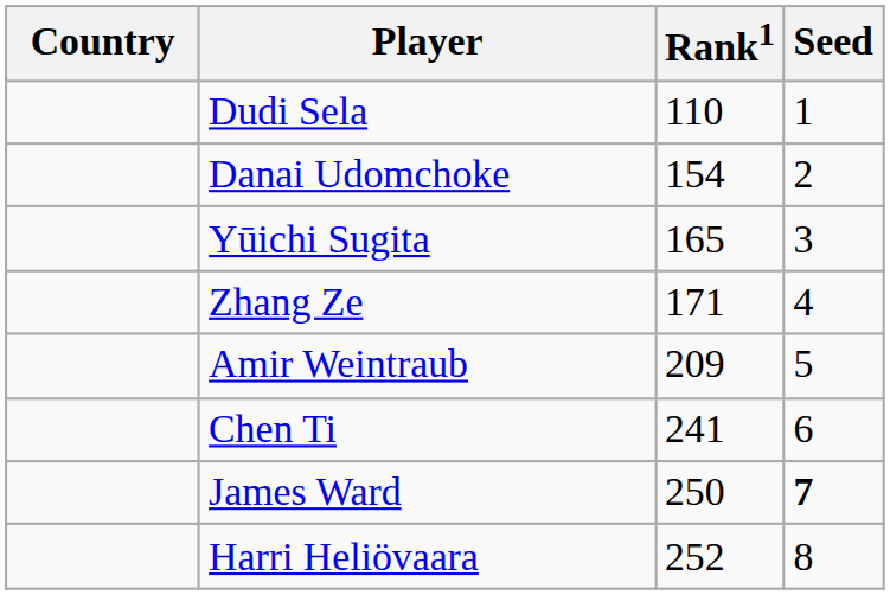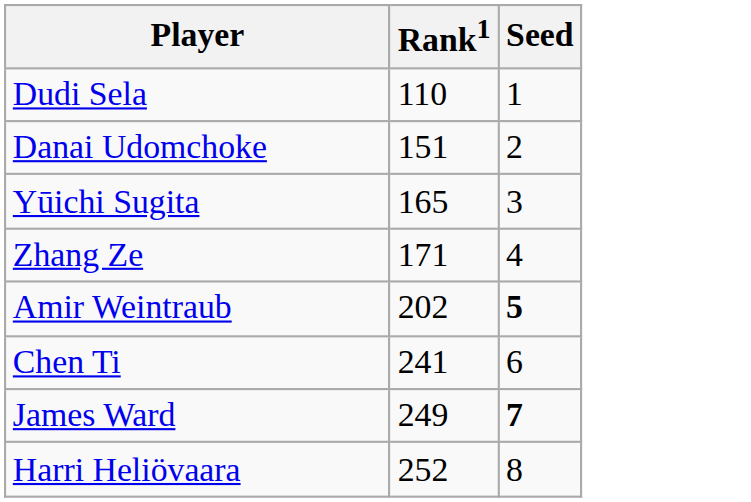- column: Country
Danai Udomchoke | Rank1: 154 -> 151
Amir Weintraub | Rank1: 209 -> 202
Amir Weintraub | Seed: normal -> bold
James Ward | Rank1: 250 -> 249
